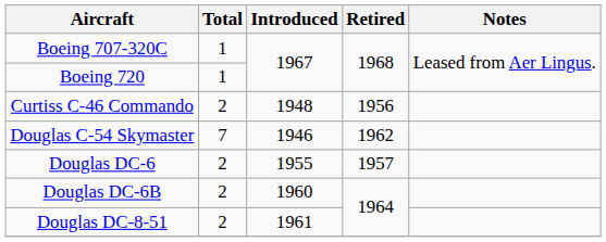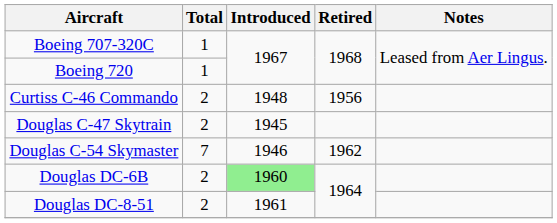+ row: Douglas C-47 Skytrain | 2 | 1945
- row: Douglas DC-6 | 2 | 1955 | 1957
Douglas DC-6B | Introduced: no background -> lightgreen background
